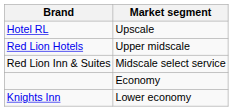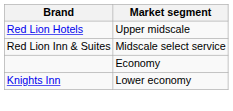- row: Hotel RL | Upscale
